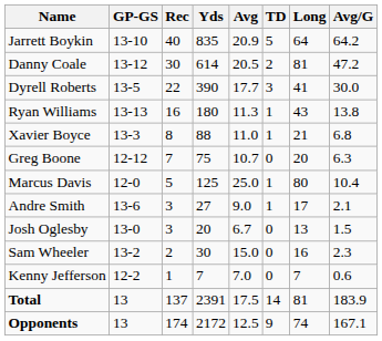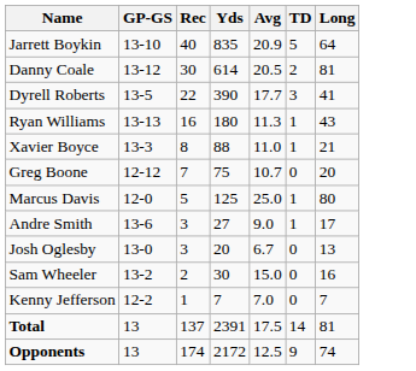- column: Avg/G | 64.2 | 47.2 | 30.0 | 13.8 | 6.8 | 6.3 | 10.4 | 2.1 | 1.5 | 2.3 | 0.6 | 183.9 | 167.1
